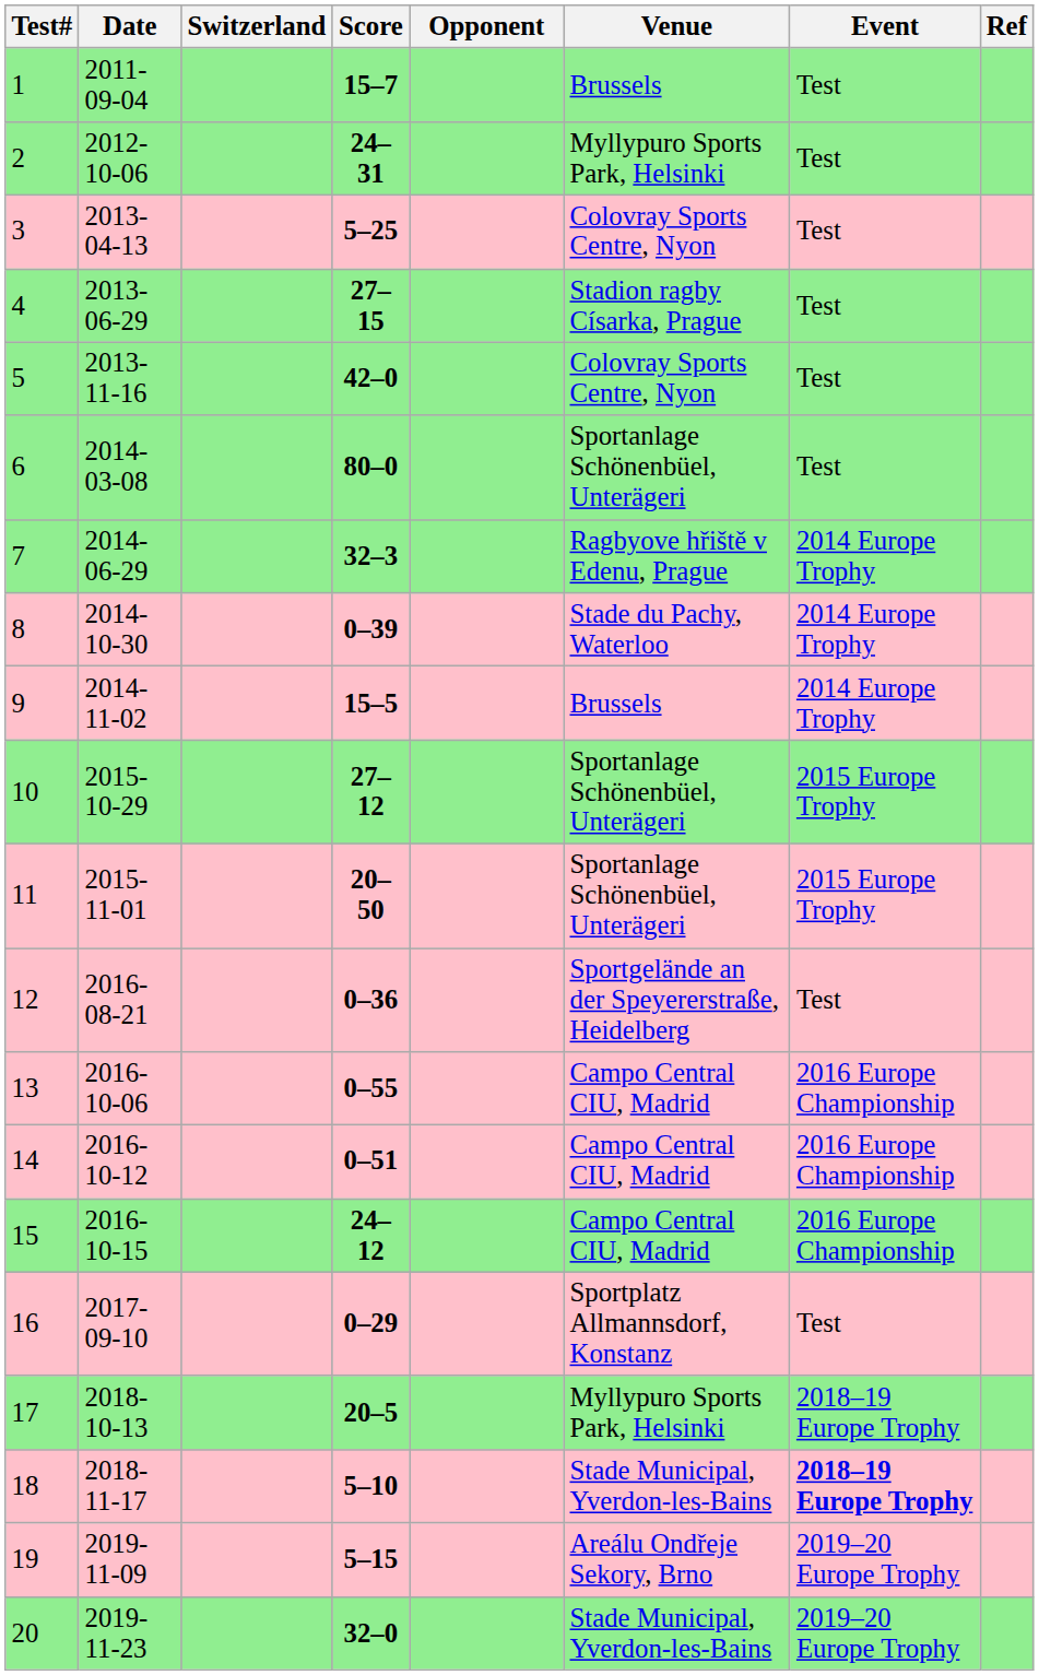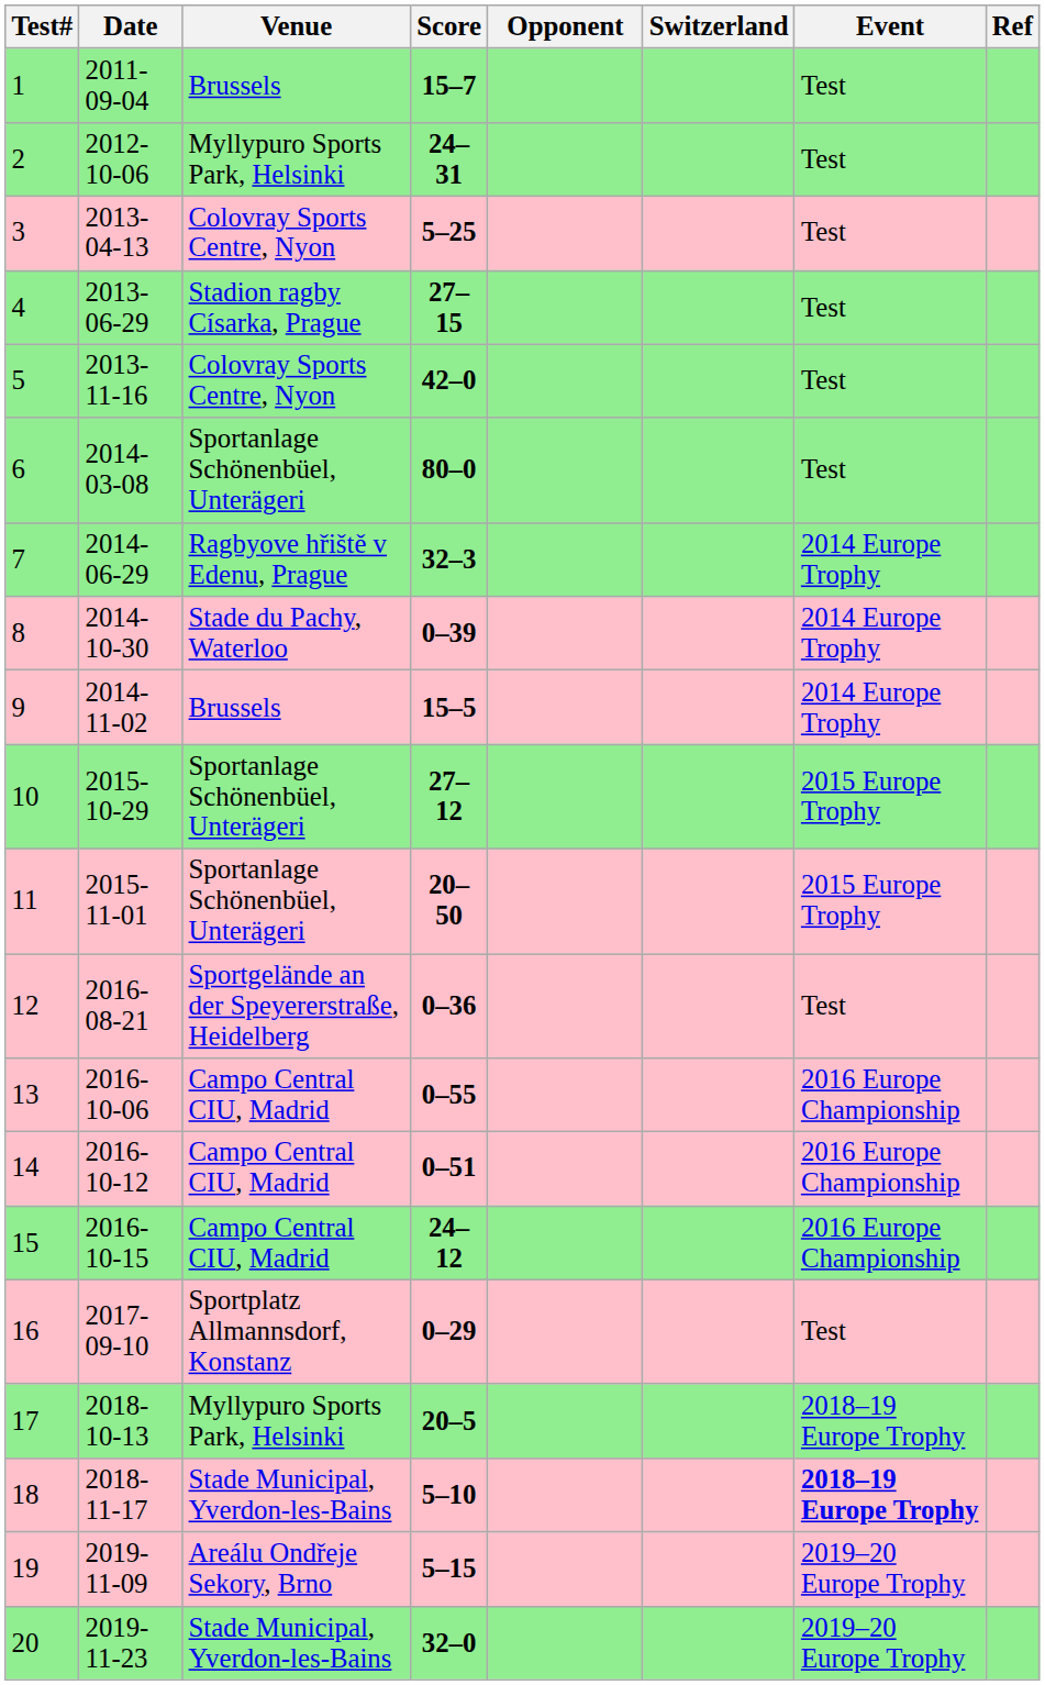columns swapped: Switzerland <-> Venue
